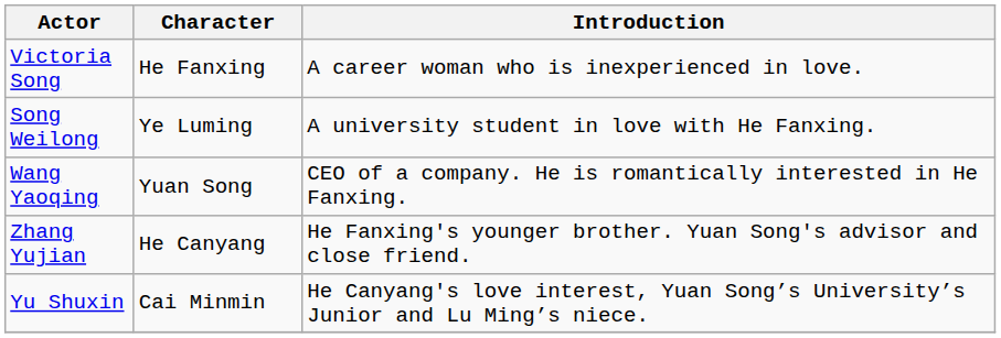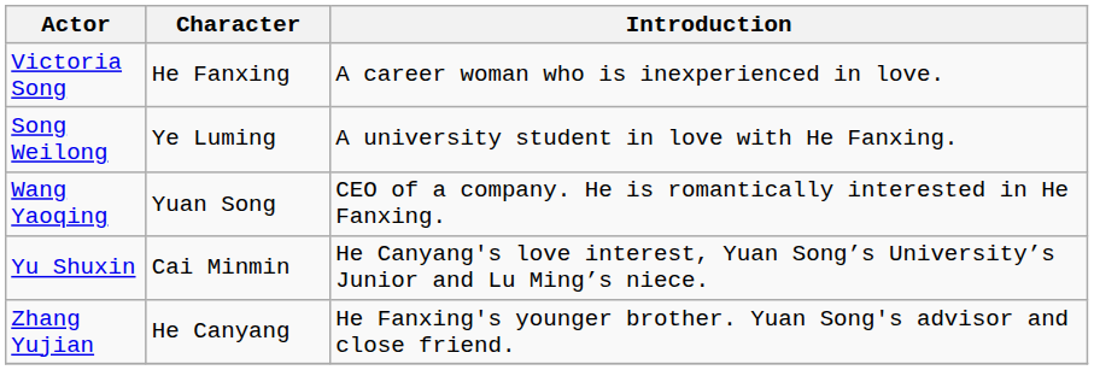rows swapped: Zhang Yujian <-> Yu Shuxin
